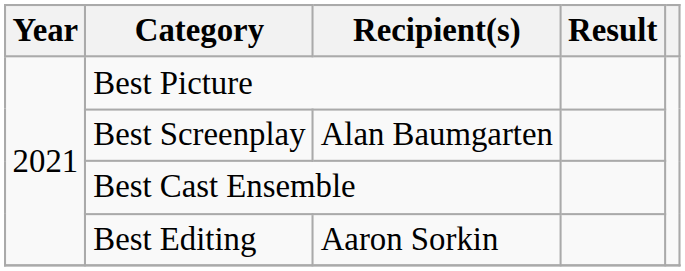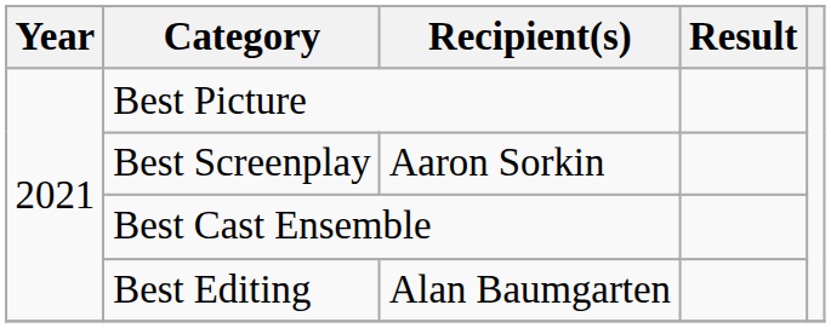Best Screenplay | Recipient(s): Alan Baumgarten -> Aaron Sorkin
Best Editing | Recipient(s): Aaron Sorkin -> Alan Baumgarten
